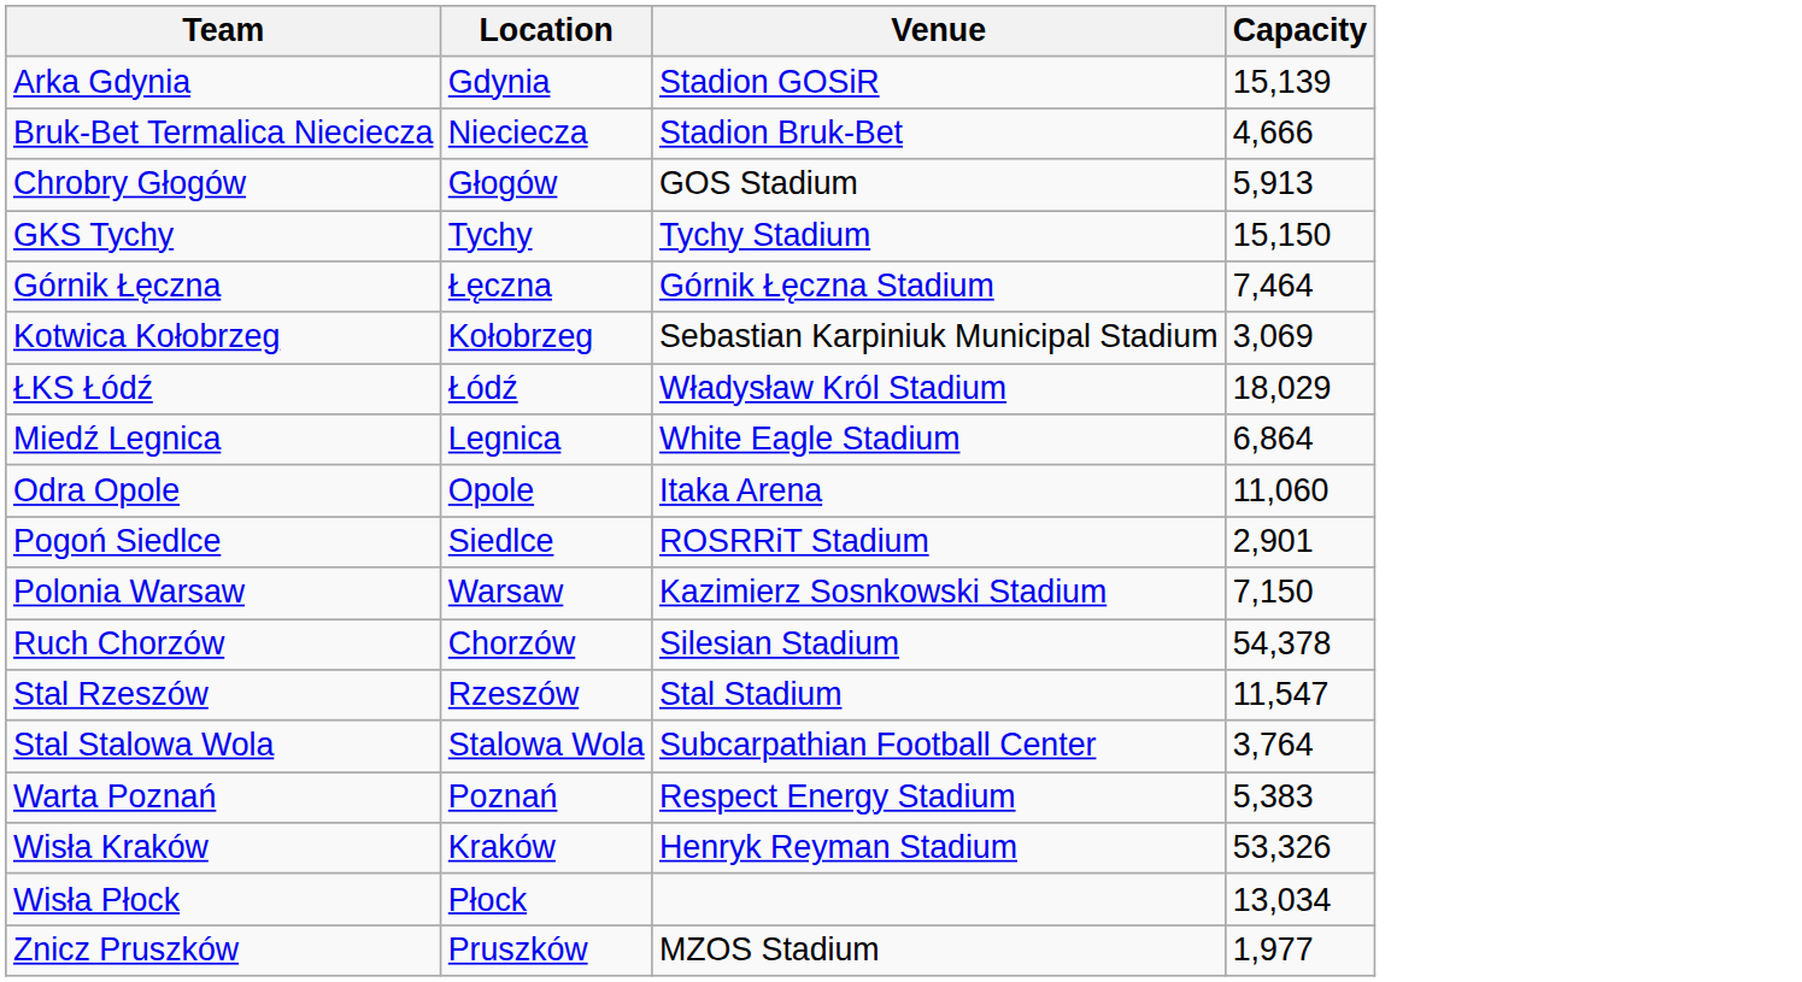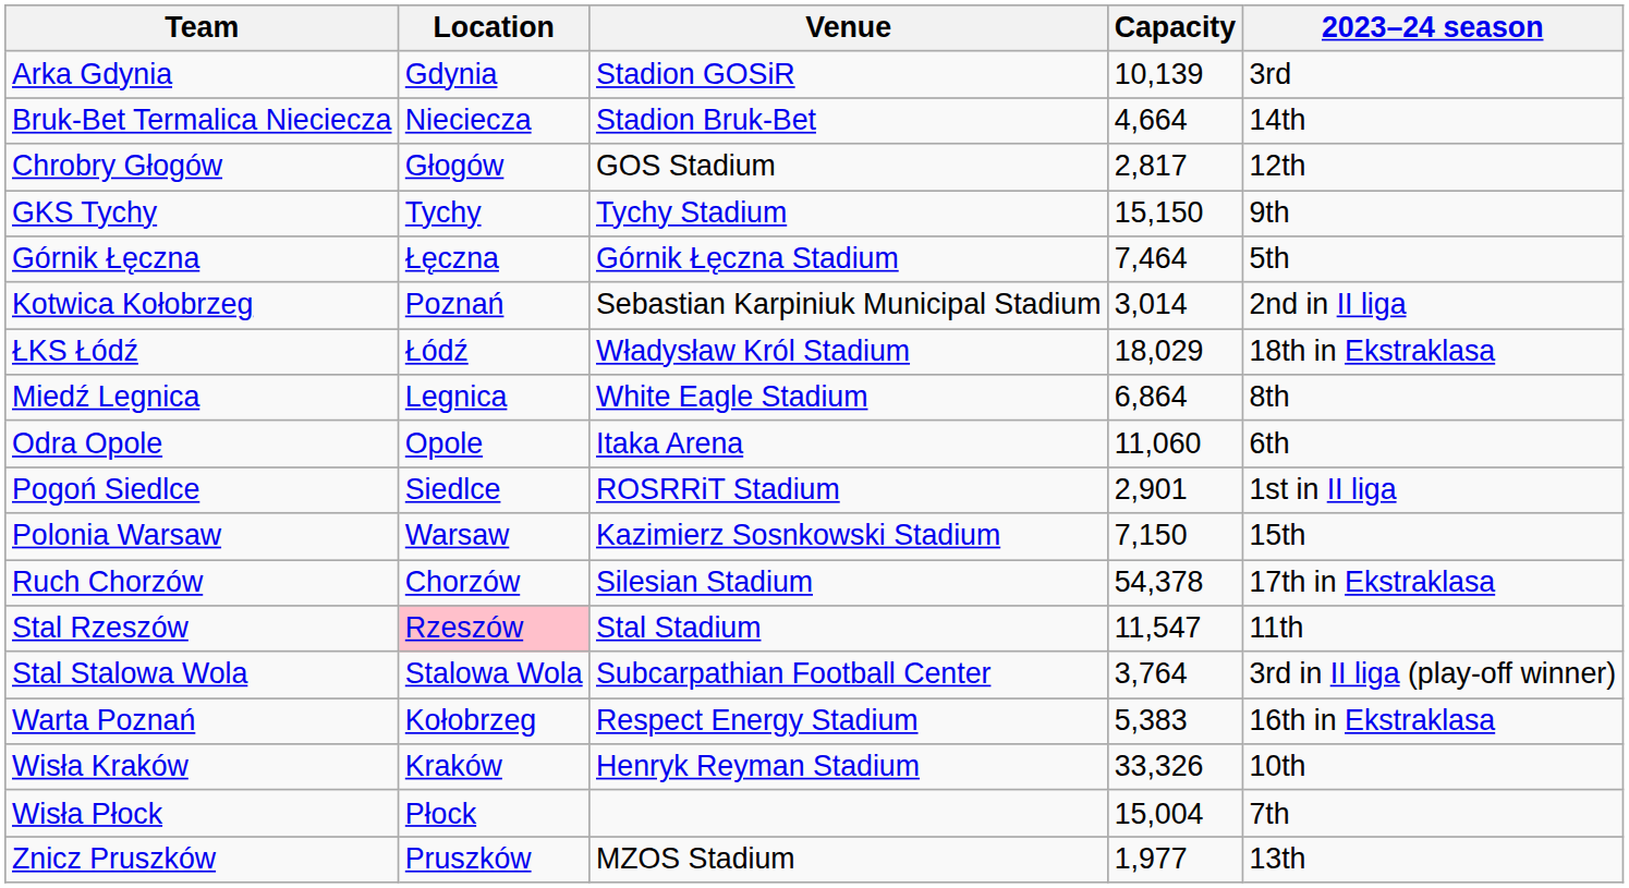+ column: 2023–24 season | 3rd | 14th | 12th | 9th | 5th | 2nd in II liga | 18th in Ekstraklasa | 8th | 6th | 1st in II liga | 15th | 17th in Ekstraklasa | 11th | 3rd in II liga (play-off winner) | 16th in Ekstraklasa | 10th | 7th | 13th
Arka Gdynia | Capacity: 15,139 -> 10,139
Bruk-Bet Termalica Nieciecza | Capacity: 4,666 -> 4,664
Chrobry Głogów | Capacity: 5,913 -> 2,817
Kotwica Kołobrzeg | Location: Kołobrzeg -> Poznań
Kotwica Kołobrzeg | Capacity: 3,069 -> 3,014
Stal Rzeszów | Location: no background -> pink background
Warta Poznań | Location: Poznań -> Kołobrzeg
Wisła Kraków | Capacity: 53,326 -> 33,326
Wisła Płock | Capacity: 13,034 -> 15,004
